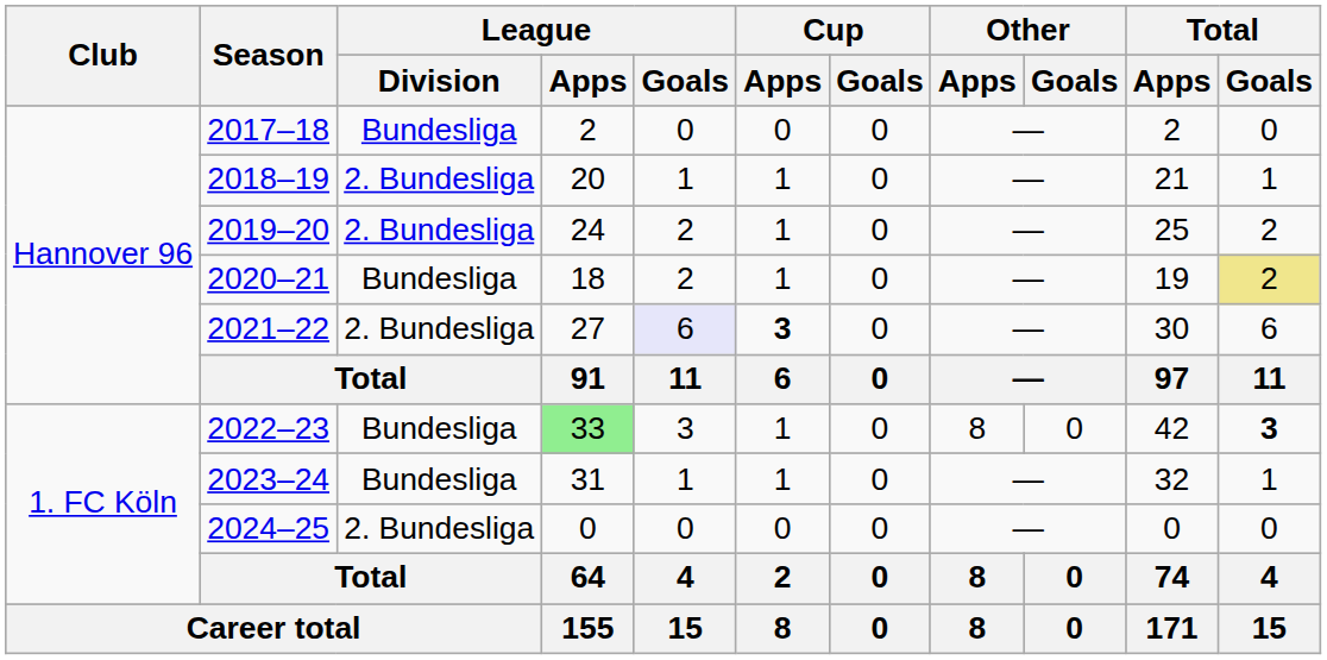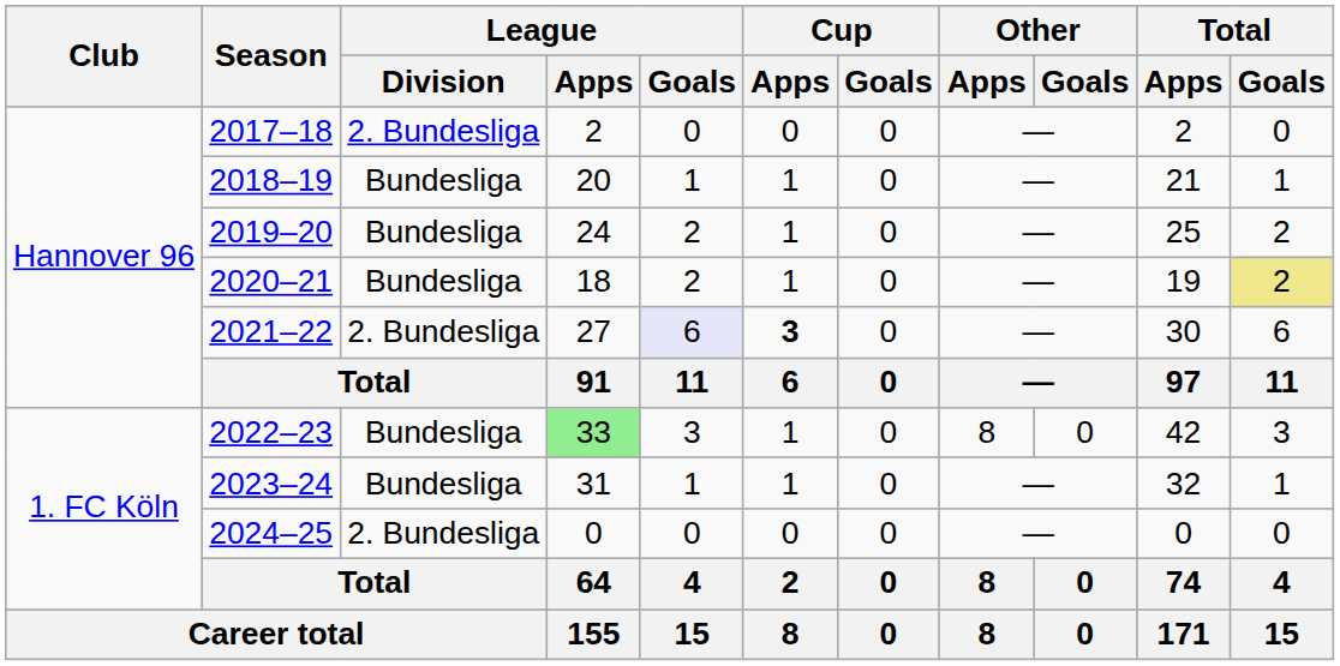2017–18 | League / Division: Bundesliga -> 2. Bundesliga
2018–19 | League / Division: 2. Bundesliga -> Bundesliga
2019–20 | League / Division: 2. Bundesliga -> Bundesliga
2022–23 | Total / Goals: bold -> normal
